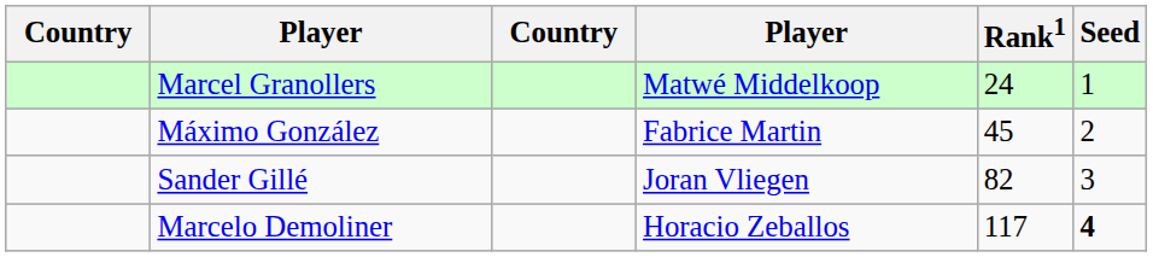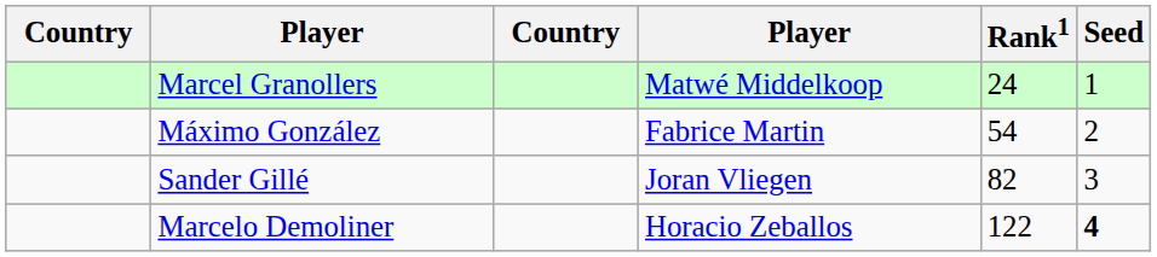Máximo González | Rank1: 45 -> 54
Marcelo Demoliner | Rank1: 117 -> 122
